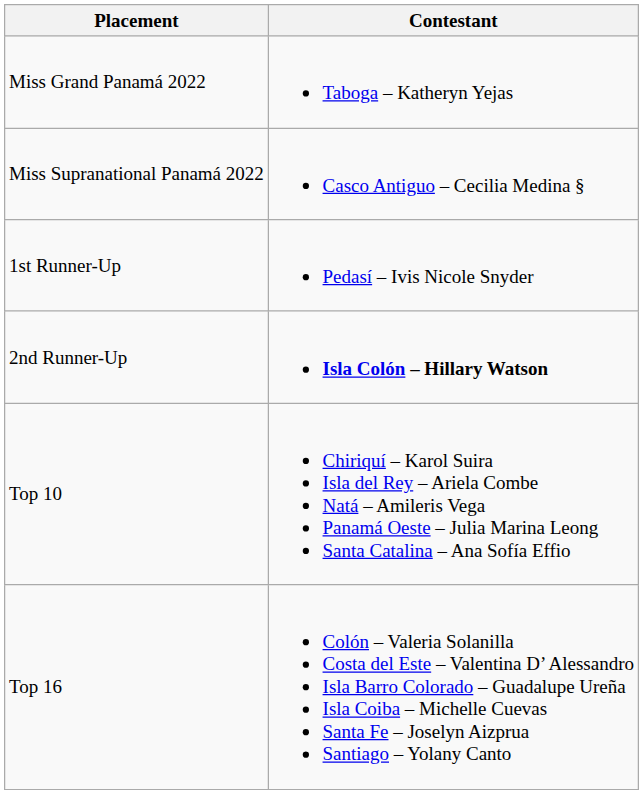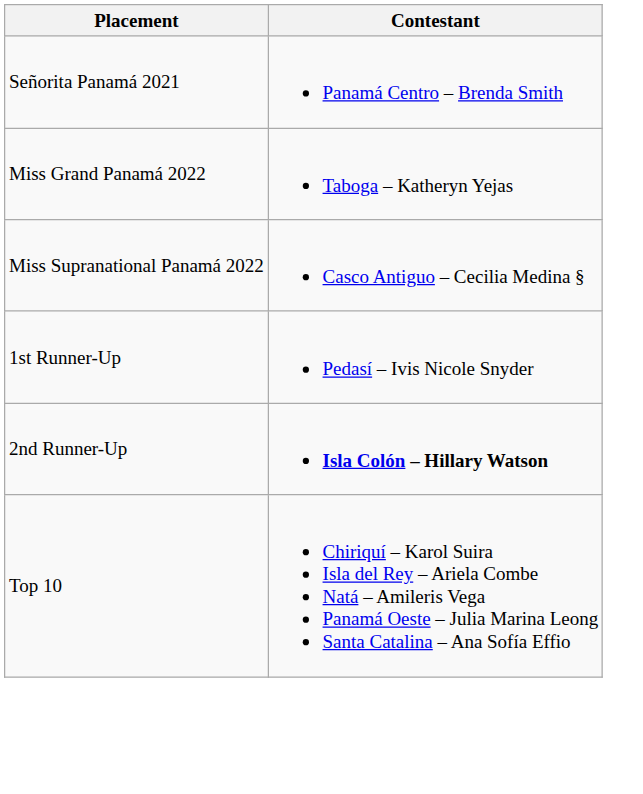+ row: Señorita Panamá 2021 | Panamá Centro – Brenda Smith
- row: Top 16 | Colón – Valeria Solanilla Costa del Este – Valentina D’ Alessandro Isla Barro Colorado – Guadalupe Ureña Isla Coiba – Michelle Cuevas Santa Fe – Joselyn Aizprua Santiago – Yolany Canto
